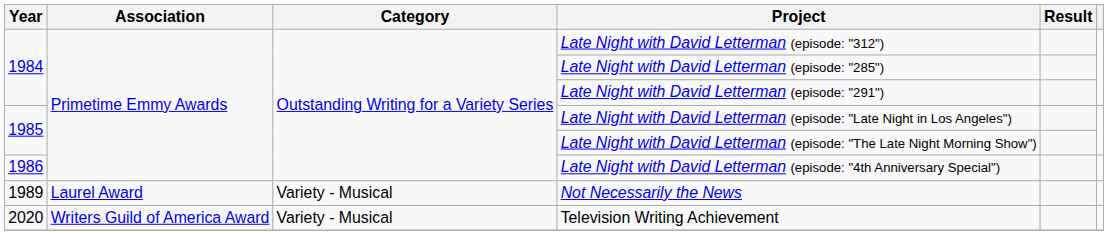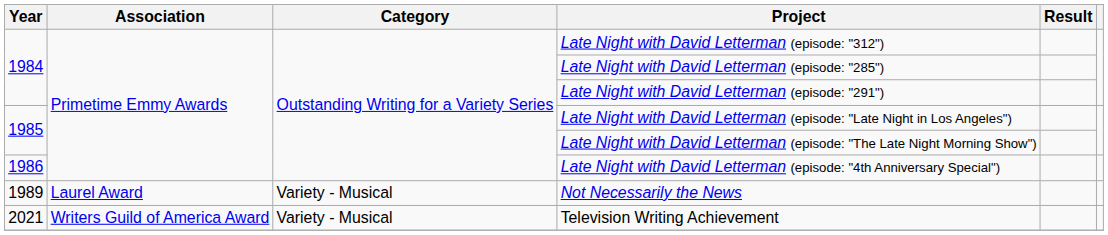Television Writing Achievement | Year: 2020 -> 2021
